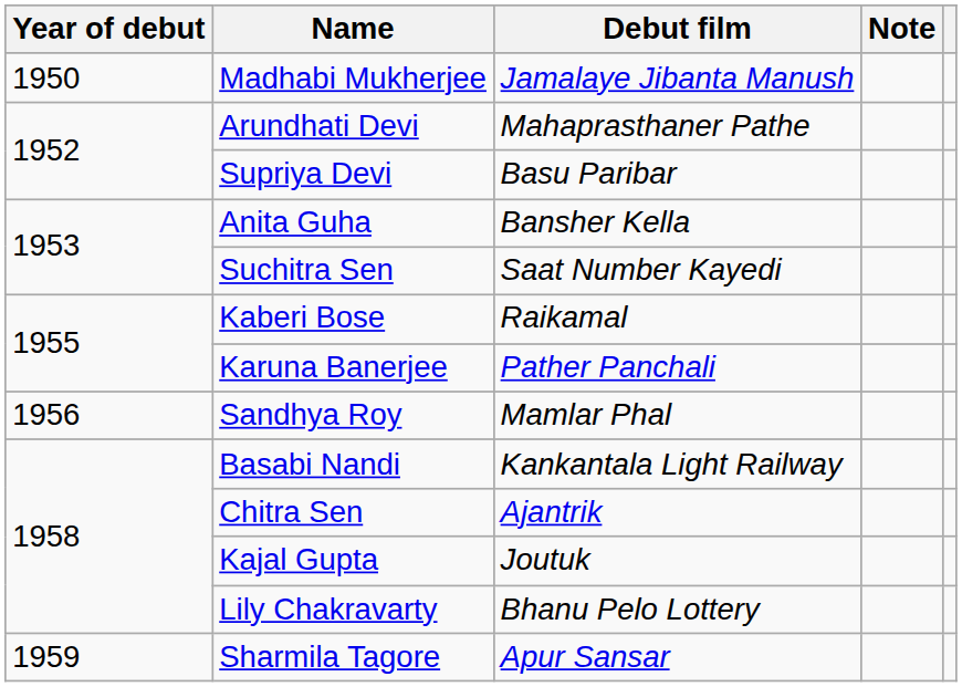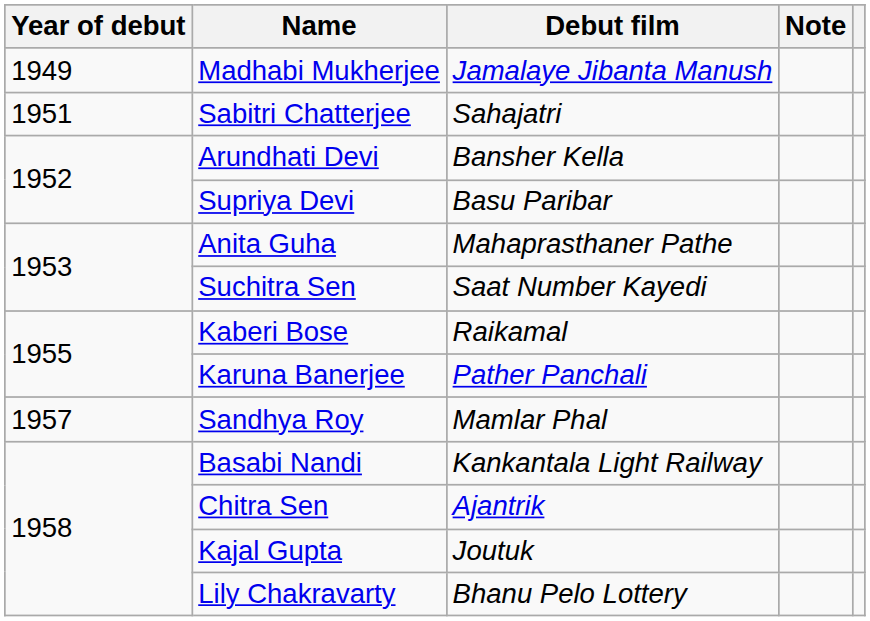Madhabi Mukherjee | Year of debut: 1950 -> 1949
+ row: 1951 | Sabitri Chatterjee | Sahajatri
Arundhati Devi | Debut film: Mahaprasthaner Pathe -> Bansher Kella
Anita Guha | Debut film: Bansher Kella -> Mahaprasthaner Pathe
Sandhya Roy | Year of debut: 1956 -> 1957
- row: 1959 | Sharmila Tagore | Apur Sansar
